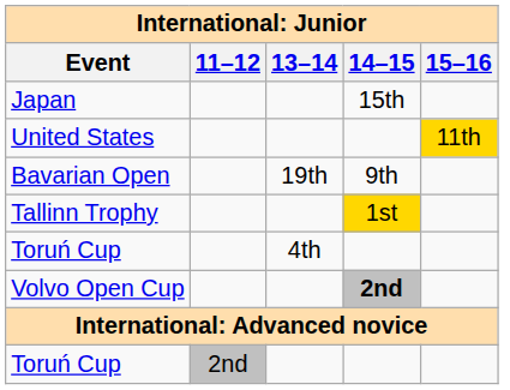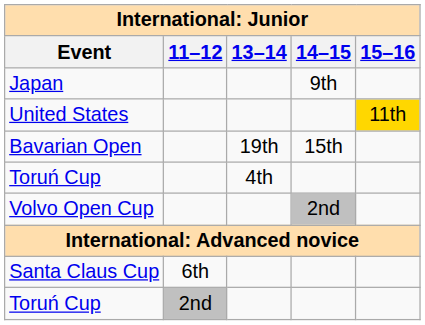Japan | 14–15: 15th -> 9th
Bavarian Open | 14–15: 9th -> 15th
- row: Tallinn Trophy | 1st
Volvo Open Cup | 14–15: bold -> normal
+ row: Santa Claus Cup | 6th
